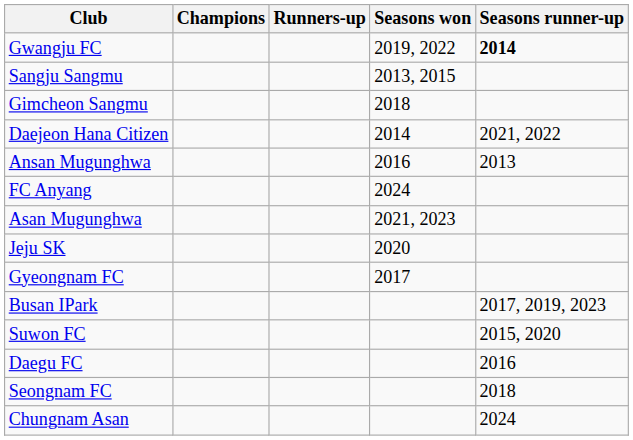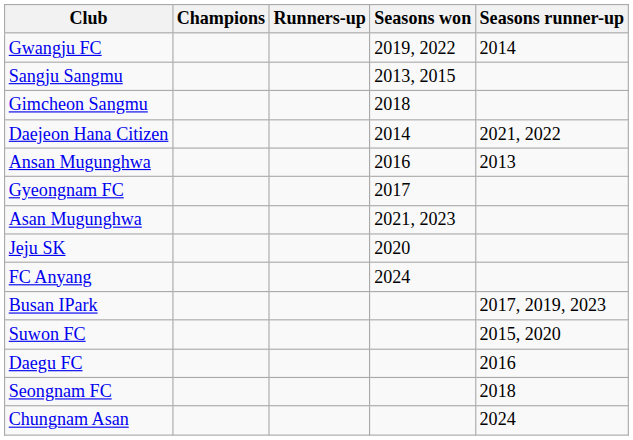Gwangju FC | Seasons runner-up: bold -> normal
rows swapped: Gyeongnam FC <-> FC Anyang
